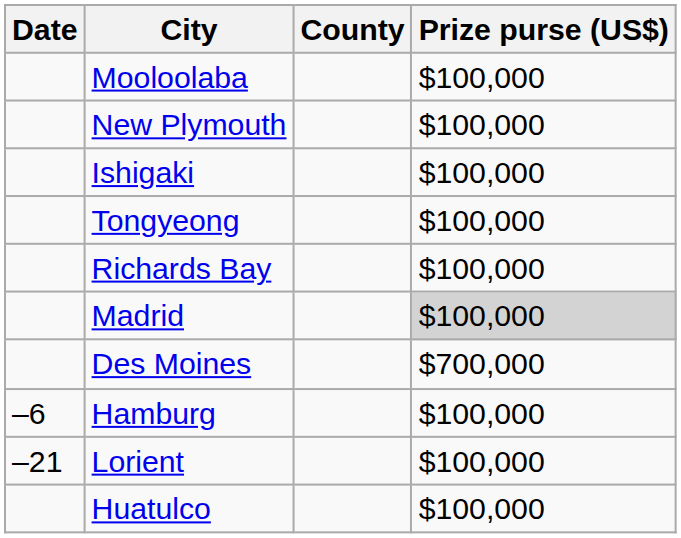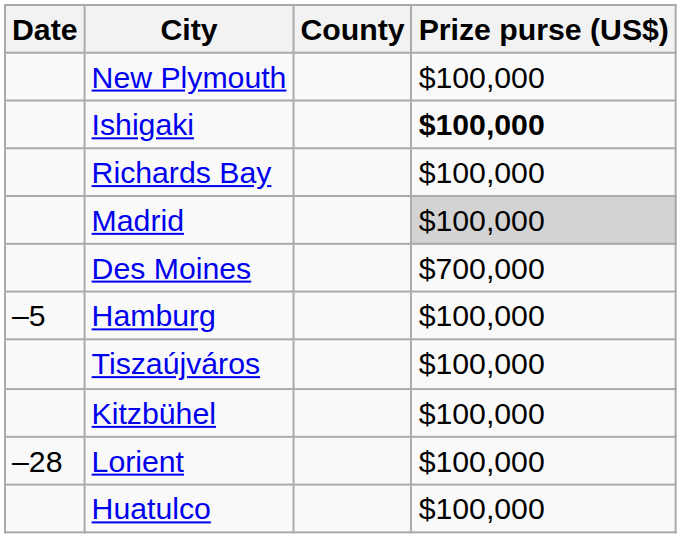- row: Mooloolaba | $100,000
Ishigaki | Prize purse (US$): normal -> bold
- row: Tongyeong | $100,000
Hamburg | Date: –6 -> –5
+ row: Tiszaújváros | $100,000
+ row: Kitzbühel | $100,000
Lorient | Date: –21 -> –28
